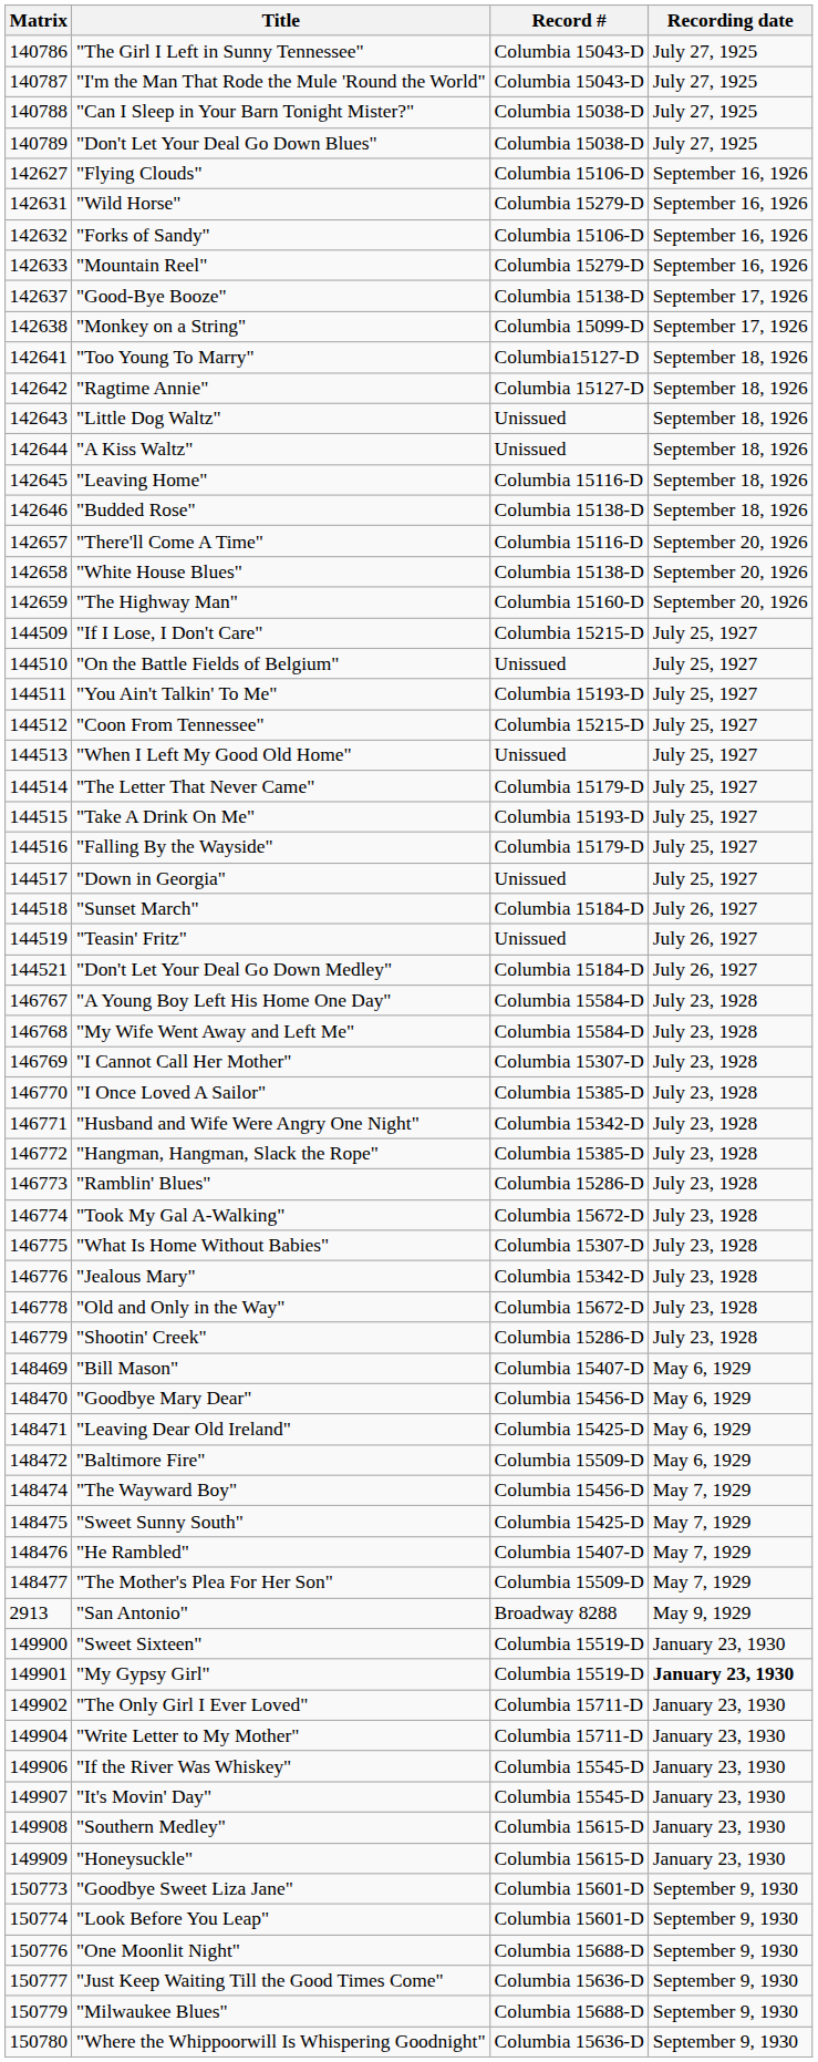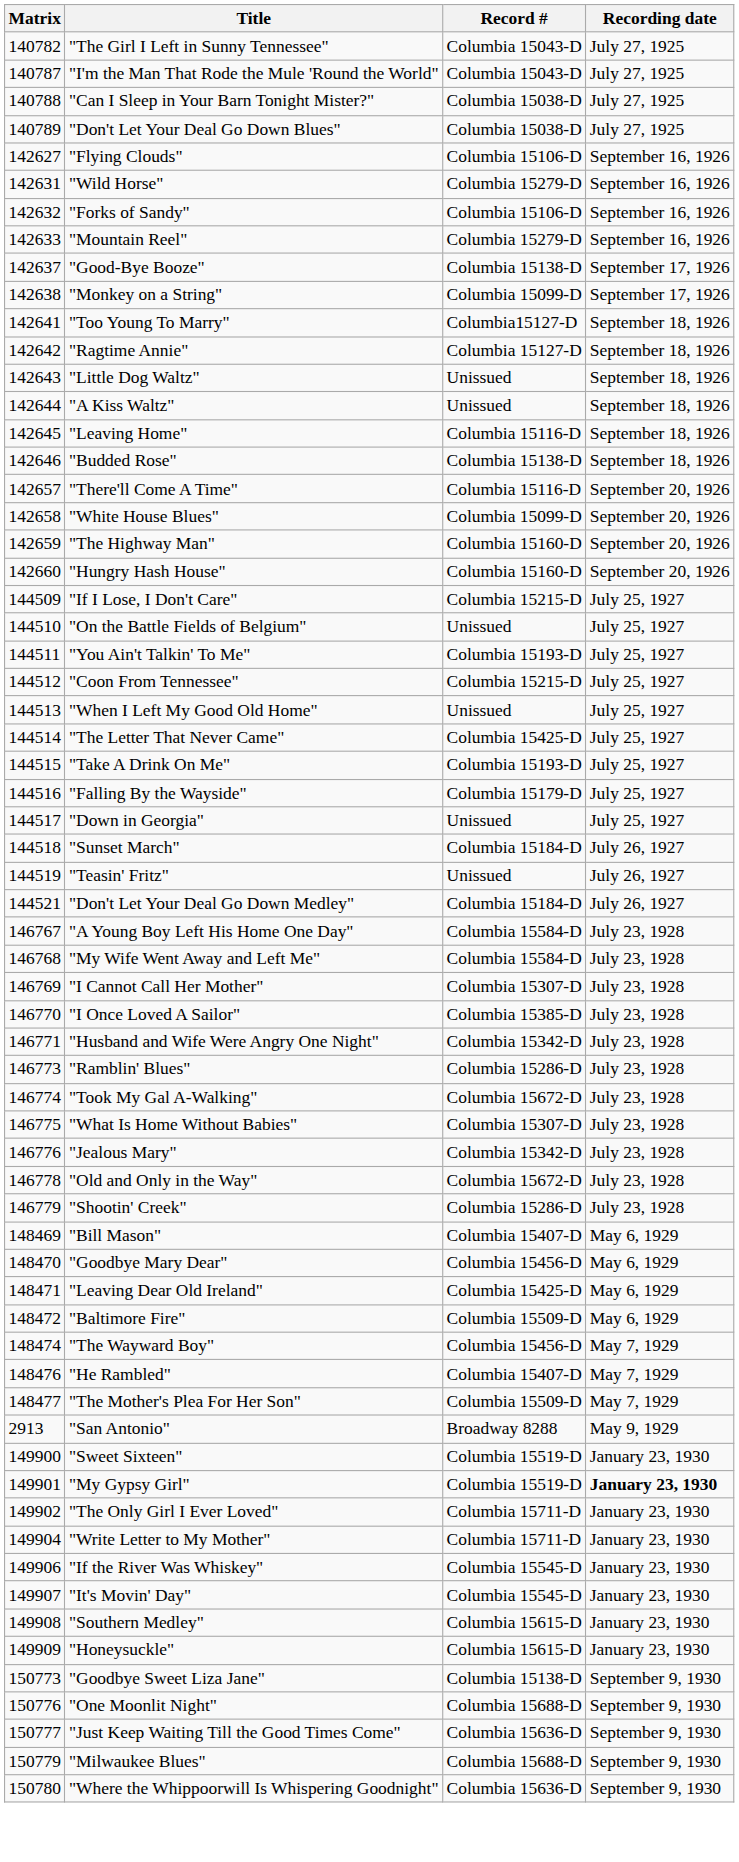"The Girl I Left in Sunny Tennessee" | Matrix: 140786 -> 140782
"White House Blues" | Record #: Columbia 15138-D -> Columbia 15099-D
+ row: 142660 | "Hungry Hash House" | Columbia 15160-D | September 20, 1926
"The Letter That Never Came" | Record #: Columbia 15179-D -> Columbia 15425-D
- row: 146772 | "Hangman, Hangman, Slack the Rope" | Columbia 15385-D | July 23, 1928
- row: 148475 | "Sweet Sunny South" | Columbia 15425-D | May 7, 1929
"Goodbye Sweet Liza Jane" | Record #: Columbia 15601-D -> Columbia 15138-D
- row: 150774 | "Look Before You Leap" | Columbia 15601-D | September 9, 1930
